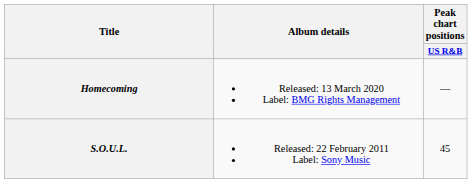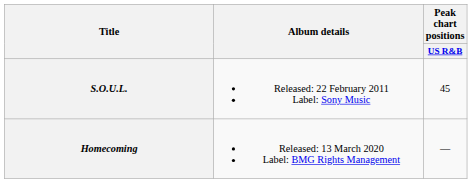rows swapped: S.O.U.L. <-> Homecoming
